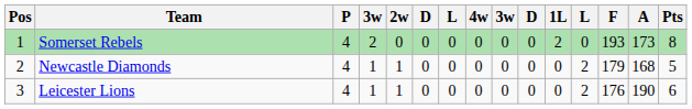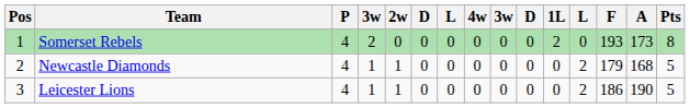Leicester Lions | F: 176 -> 186
Leicester Lions | Pts: 6 -> 5
